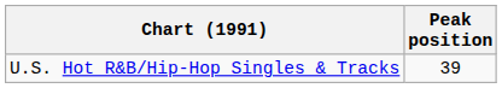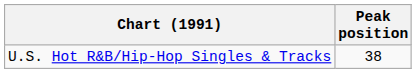U.S. Hot R&B/Hip-Hop Singles & Tracks | Peak position: 39 -> 38
